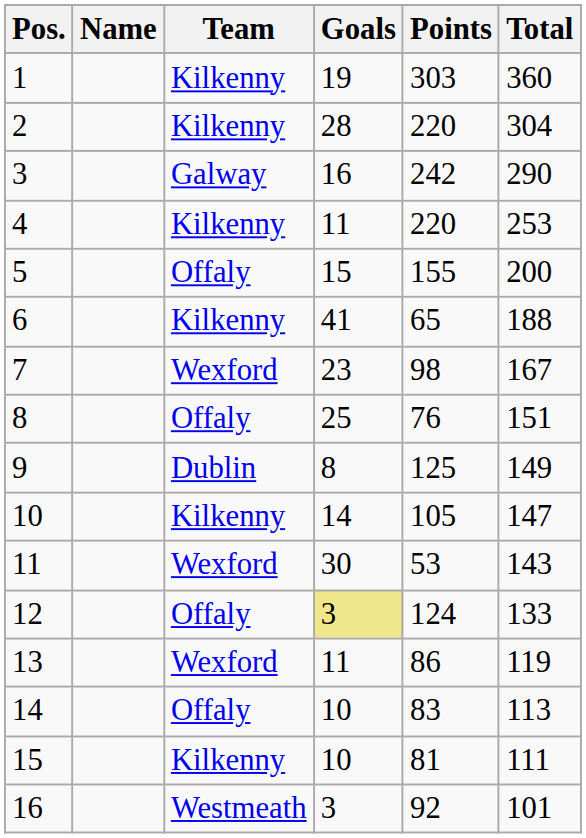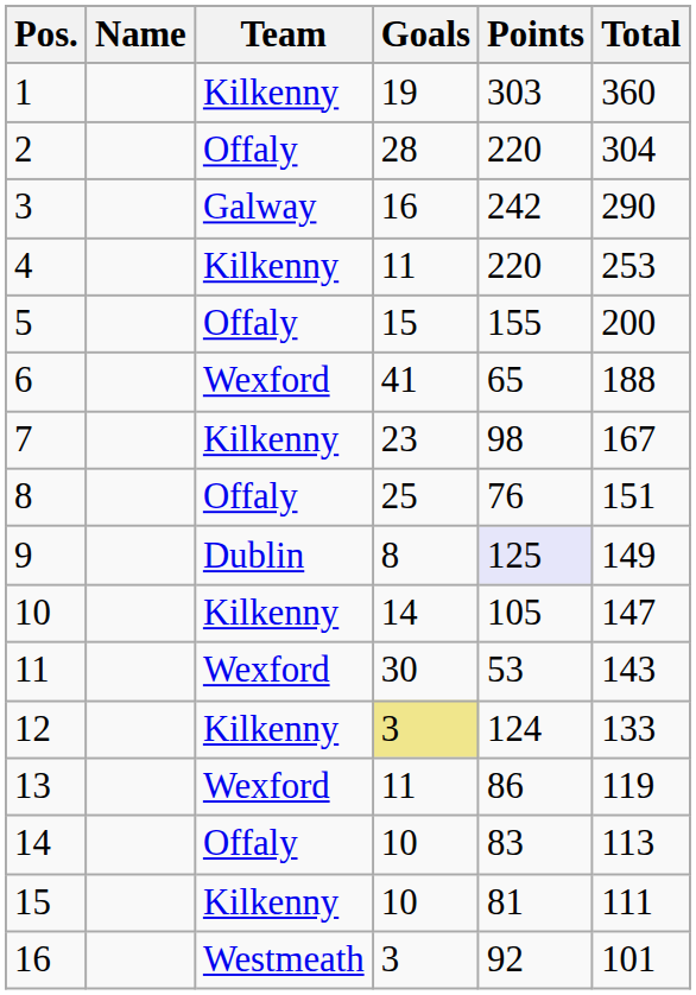2 | Team: Kilkenny -> Offaly
6 | Team: Kilkenny -> Wexford
7 | Team: Wexford -> Kilkenny
9 | Points: no background -> lavender background
12 | Team: Offaly -> Kilkenny
